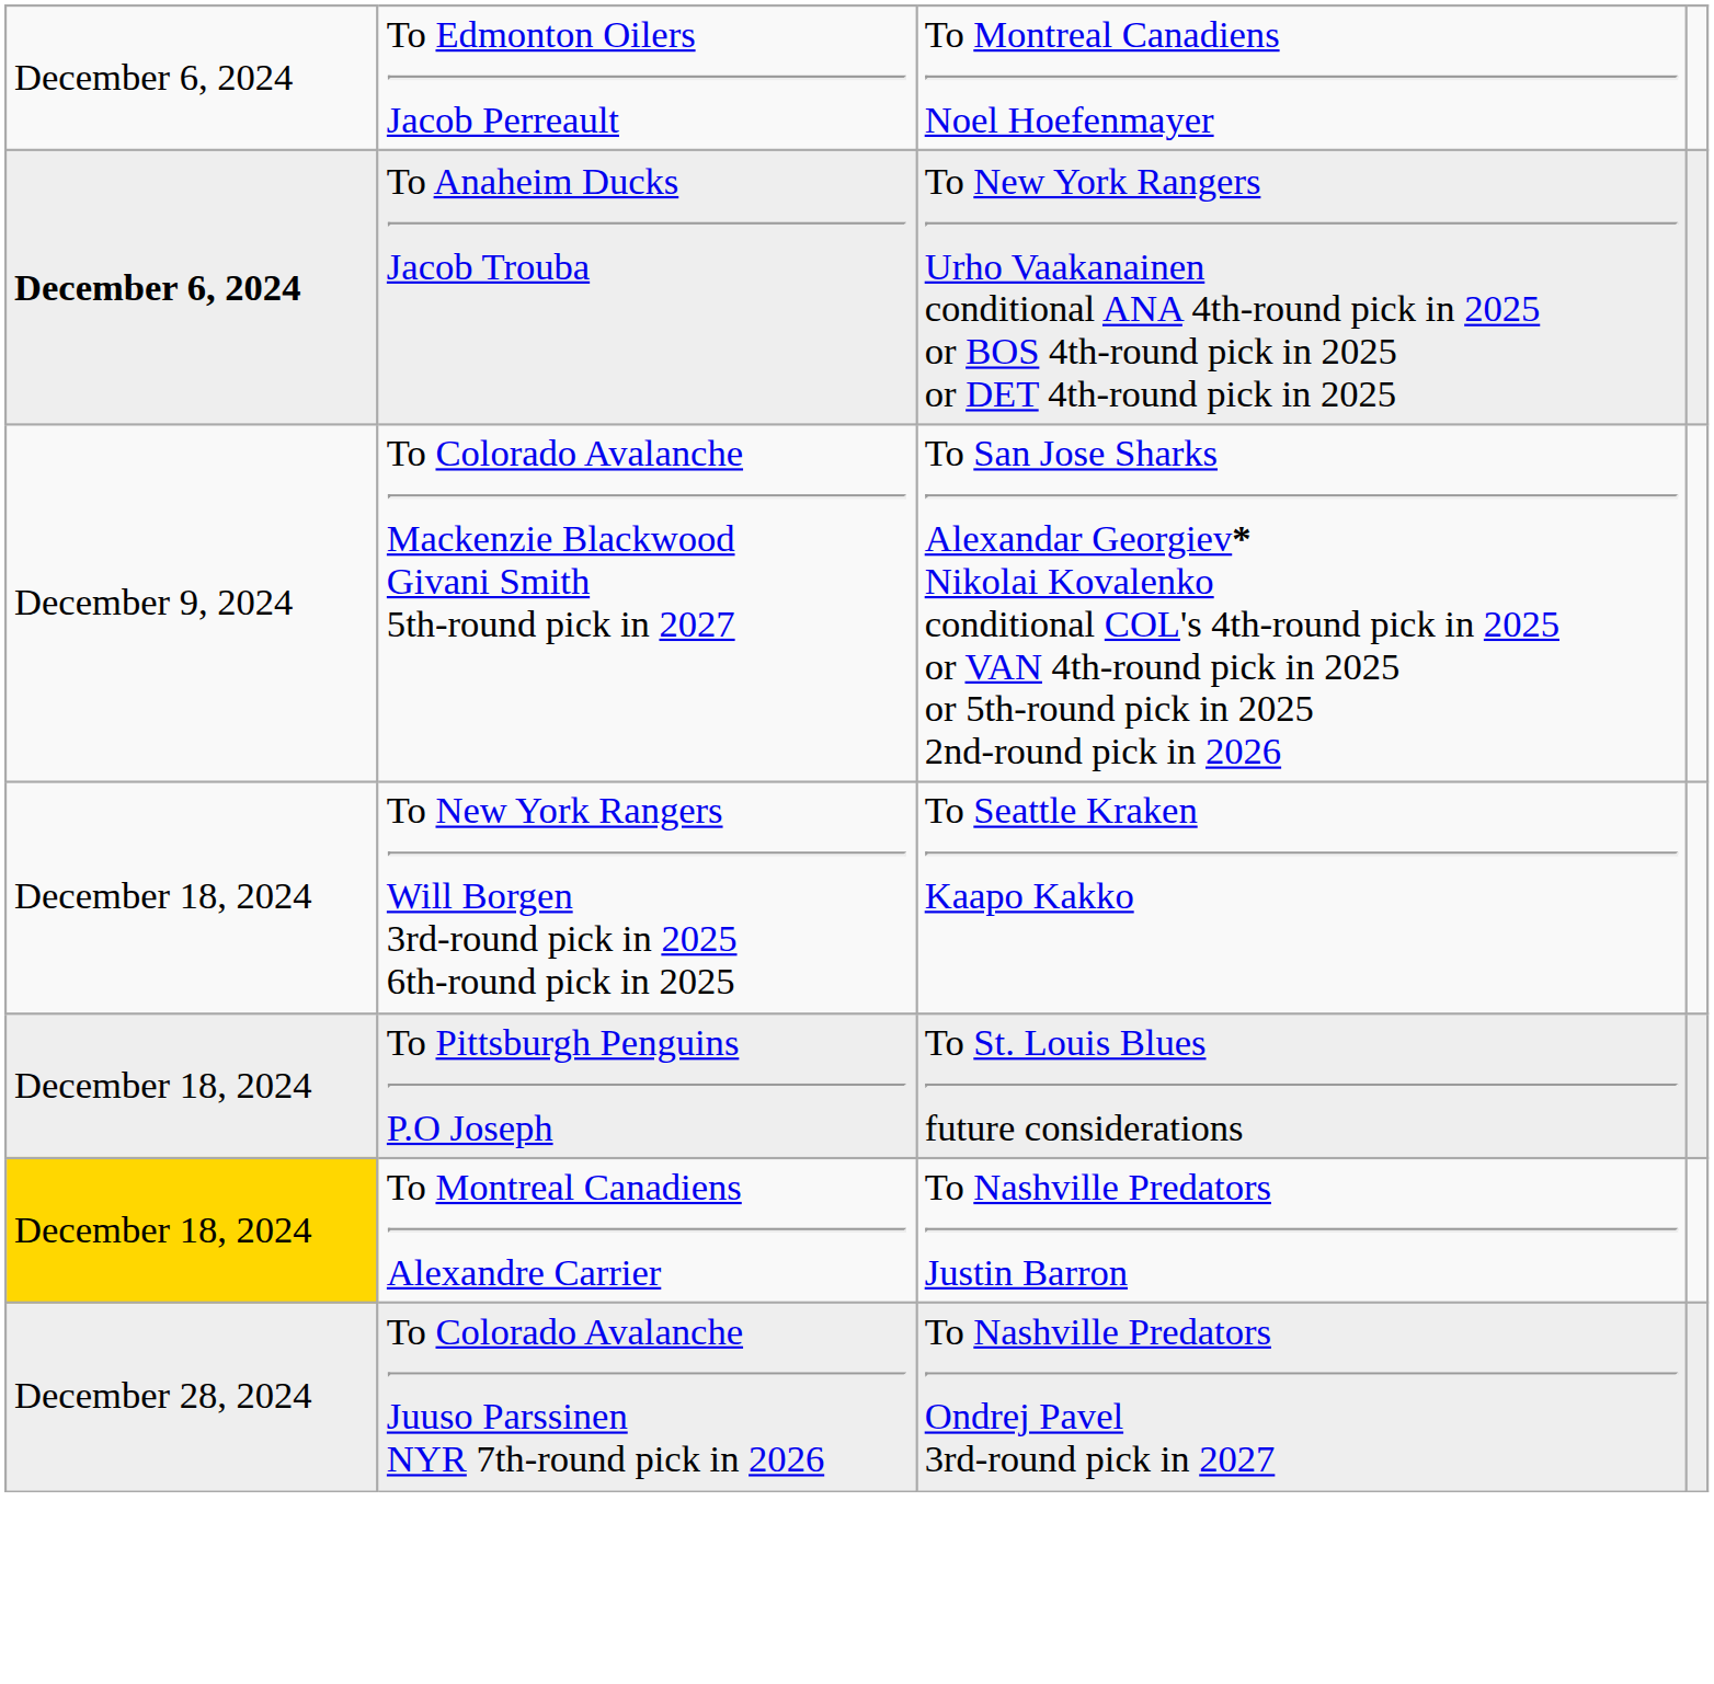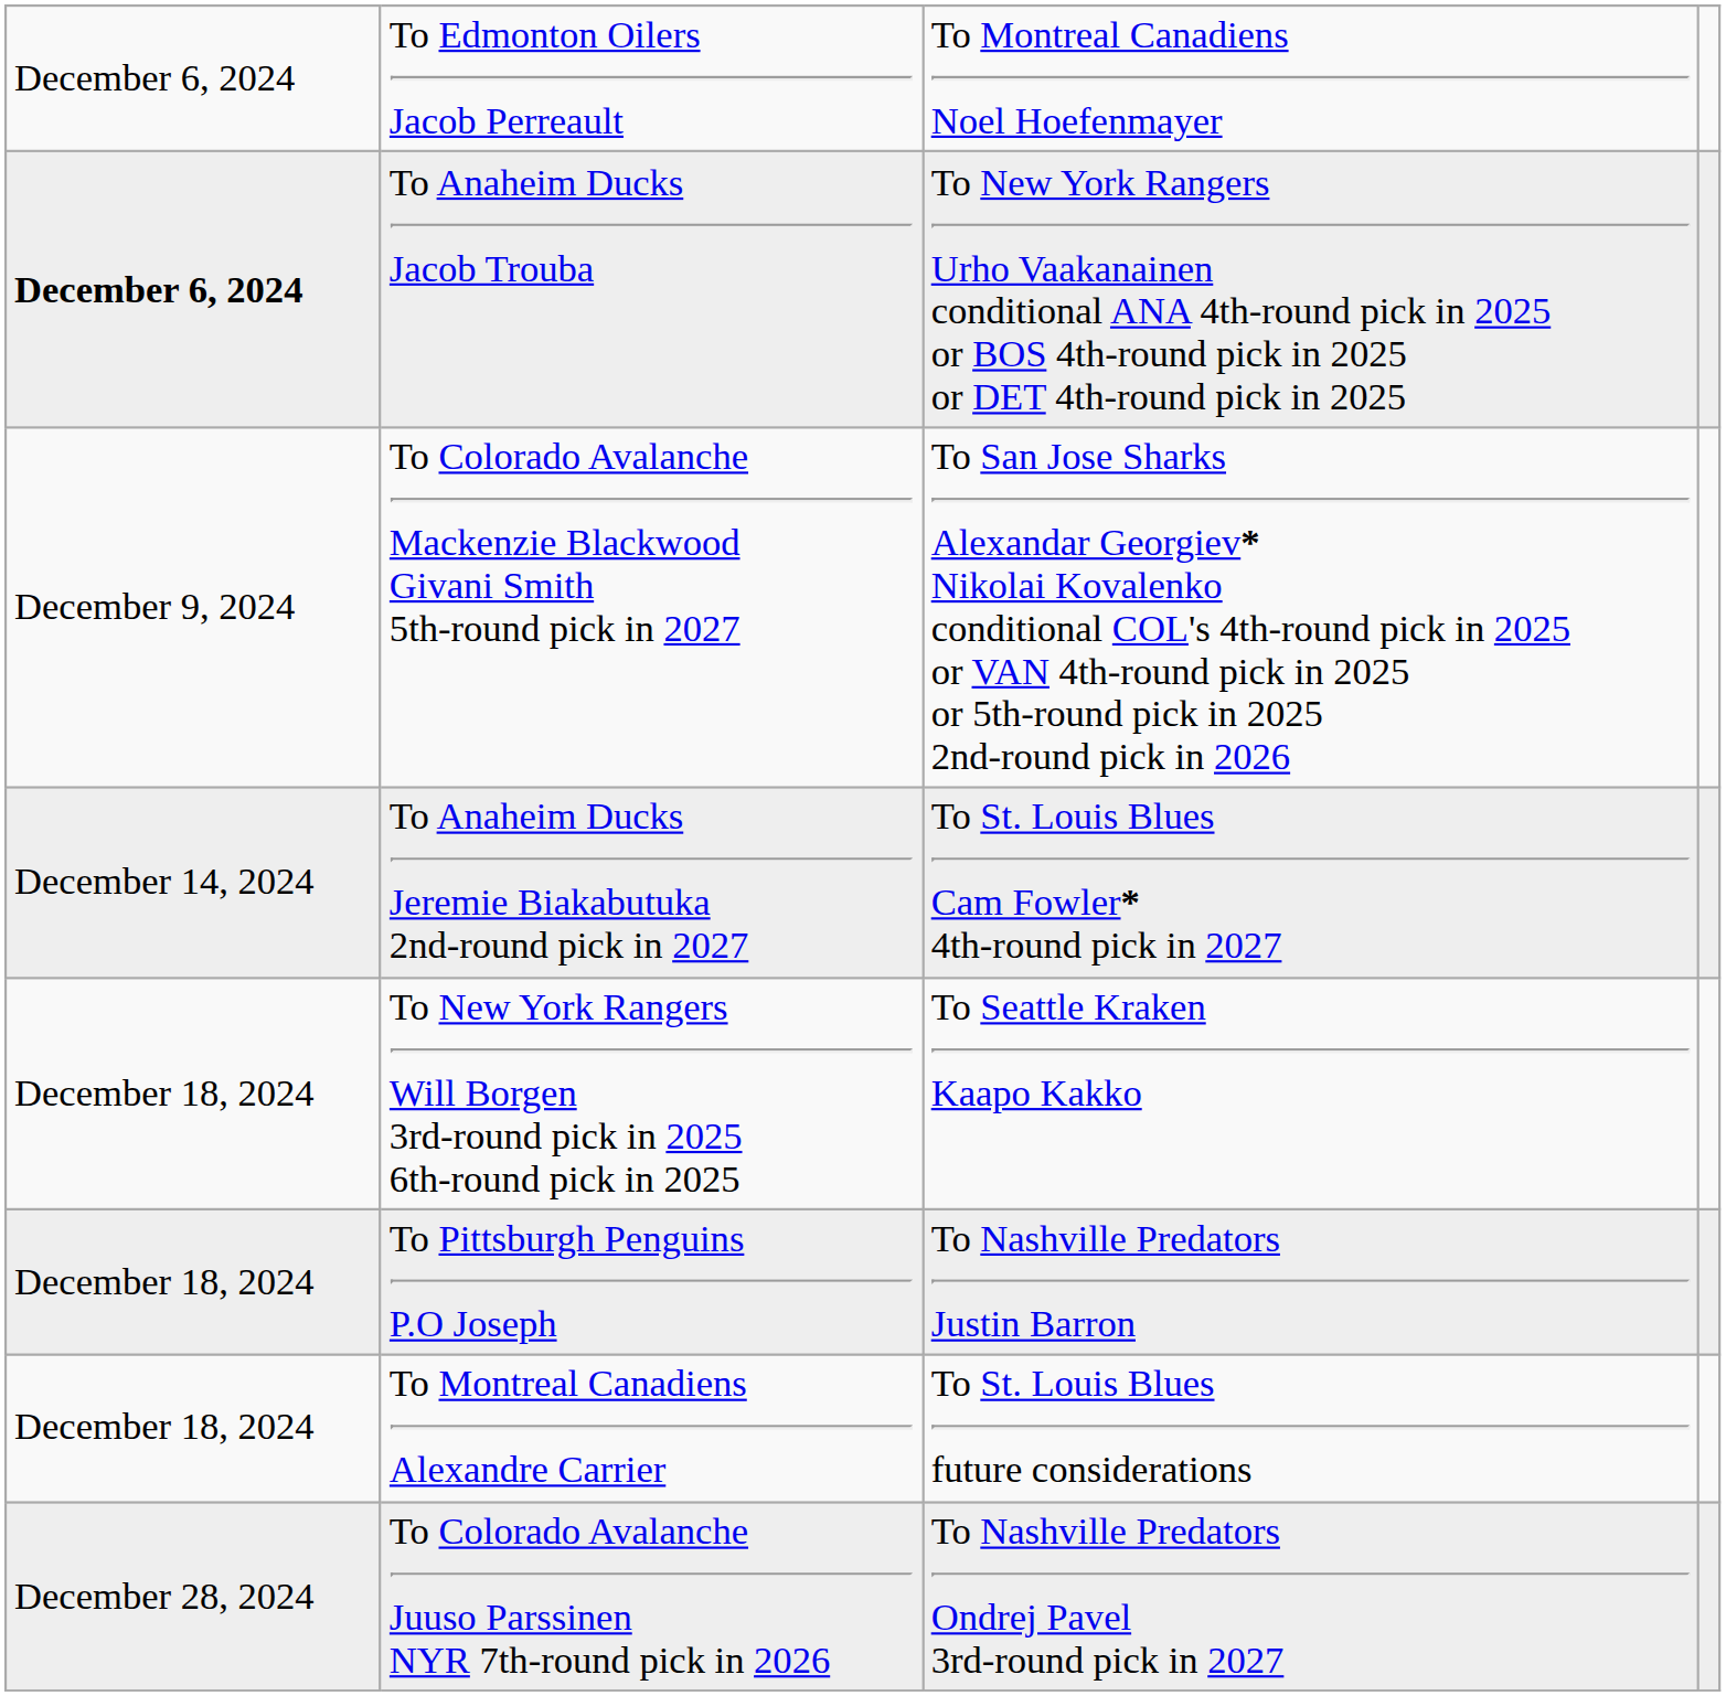+ row: December 14, 2024 | To Anaheim Ducks Jeremie Biakabutuka 2nd-round pick in 2027 | To St. Louis Blues Cam Fowler* 4th-round pick in 2027
To Pittsburgh Penguins P.O Joseph | column 3: To St. Louis Blues future considerations -> To Nashville Predators Justin Barron
To Montreal Canadiens Alexandre Carrier | column 1: gold background -> no background
To Montreal Canadiens Alexandre Carrier | column 3: To Nashville Predators Justin Barron -> To St. Louis Blues future considerations
